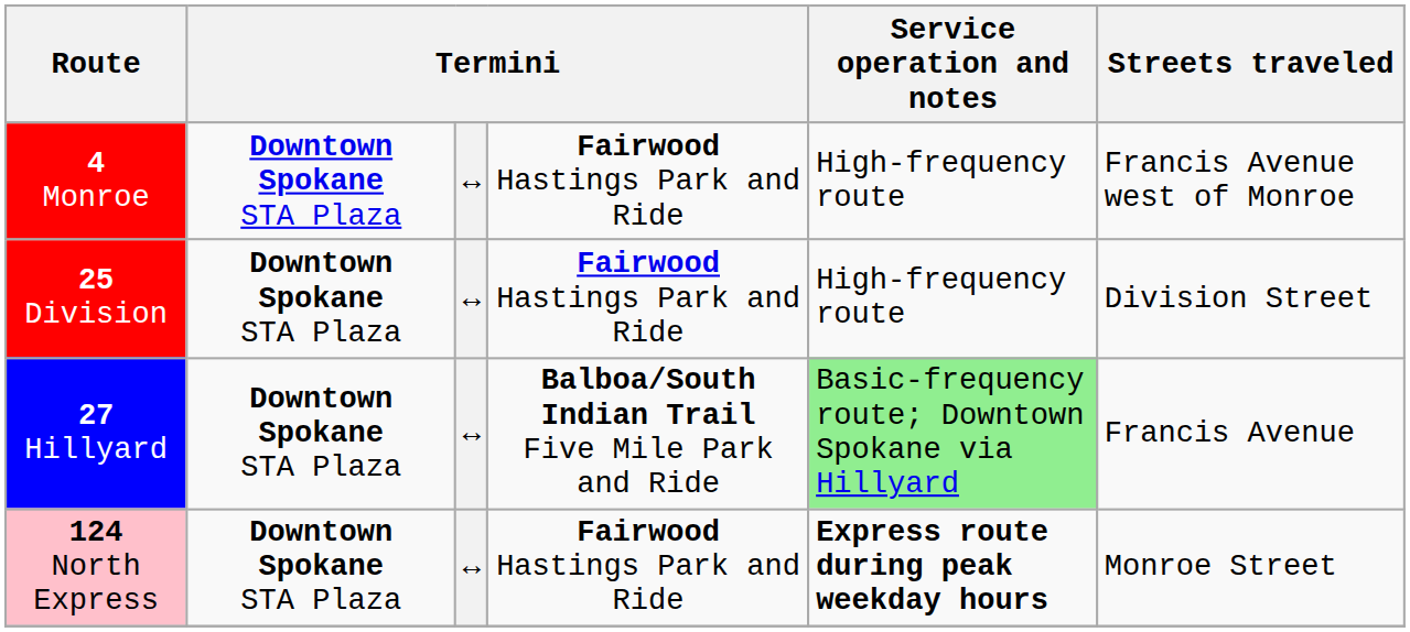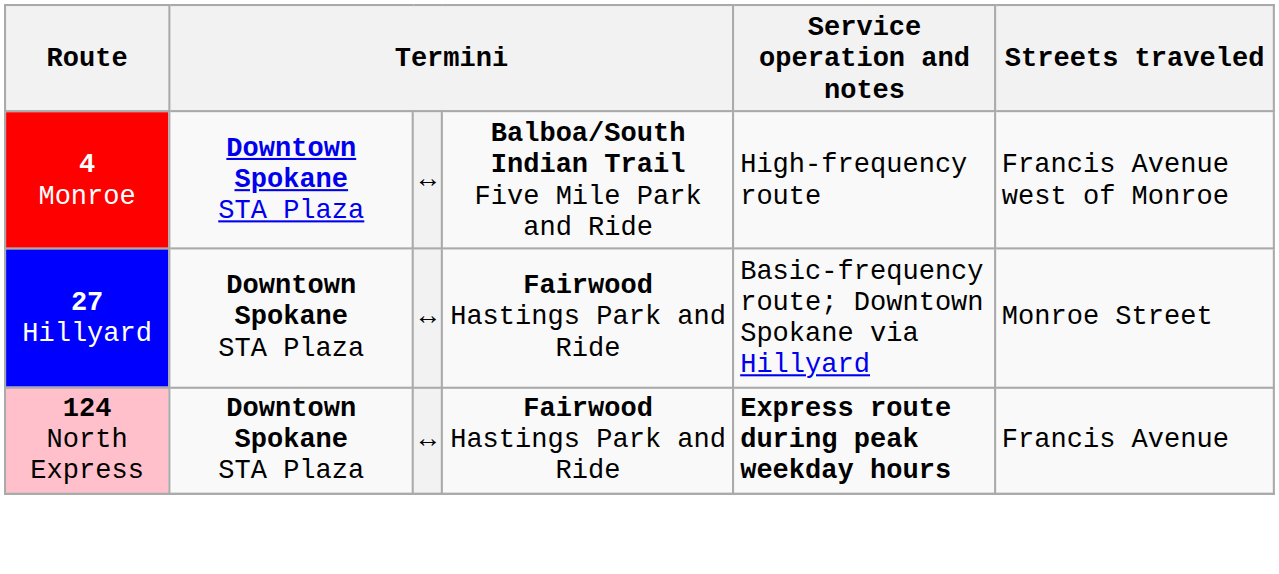4 Monroe | column 4: Fairwood Hastings Park and Ride -> Balboa/South Indian Trail Five Mile Park and Ride
- row: 25 Division | Downtown Spokane STA Plaza | ↔ | Fairwood Hastings Park and Ride | High-frequency route | Division Street
27 Hillyard | column 4: Balboa/South Indian Trail Five Mile Park and Ride -> Fairwood Hastings Park and Ride
27 Hillyard | Service operation and notes: lightgreen background -> no background
27 Hillyard | Streets traveled: Francis Avenue -> Monroe Street
124 North Express | Streets traveled: Monroe Street -> Francis Avenue
